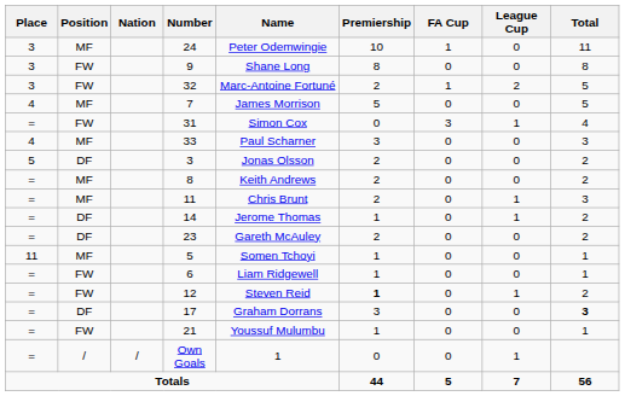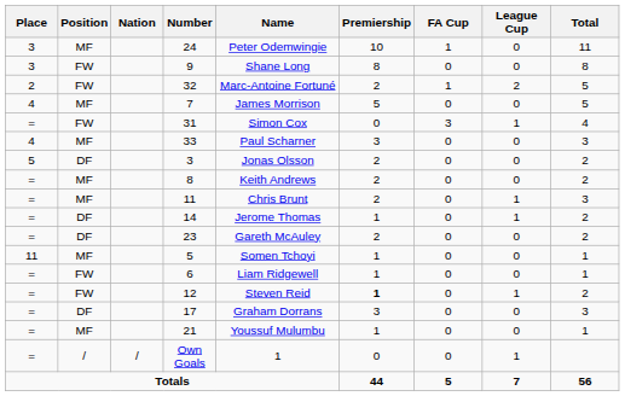32 | Place: 3 -> 2
17 | Total: bold -> normal
21 | Position: FW -> MF
